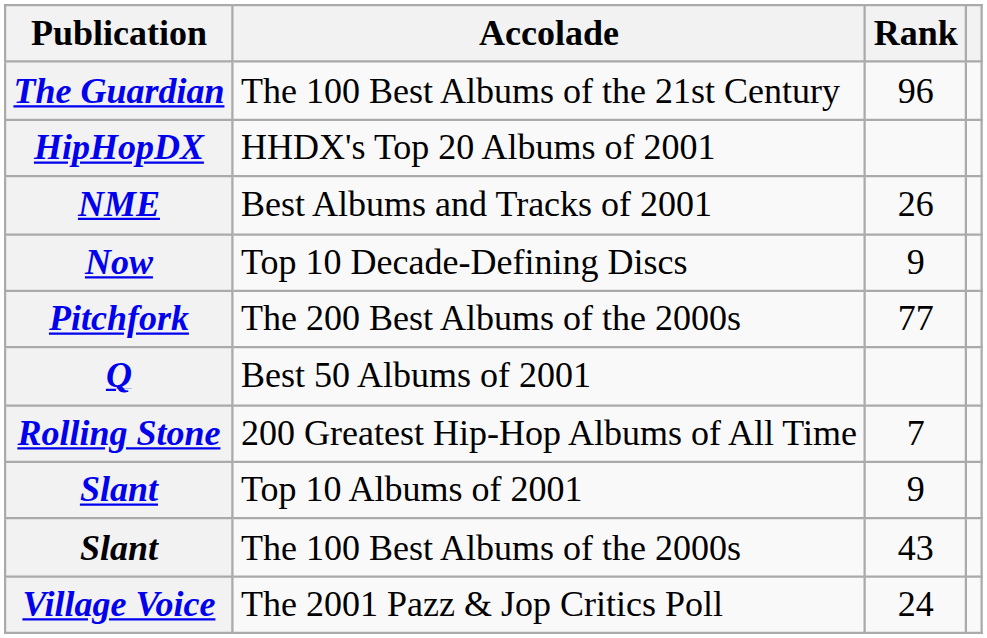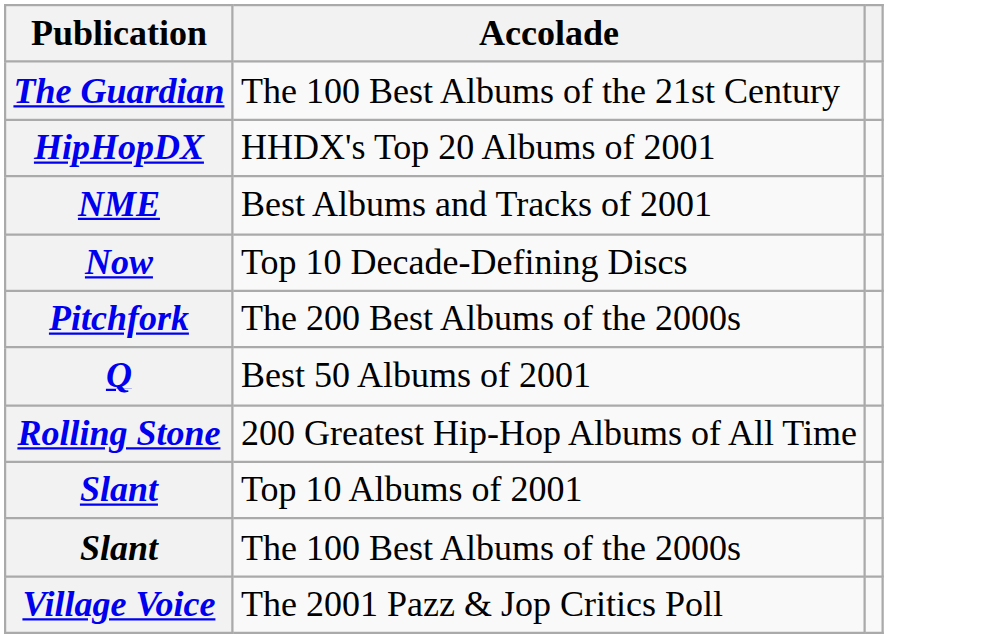- column: Rank | 96 | 26 | 9 | 77 | 7 | 9 | 43 | 24
